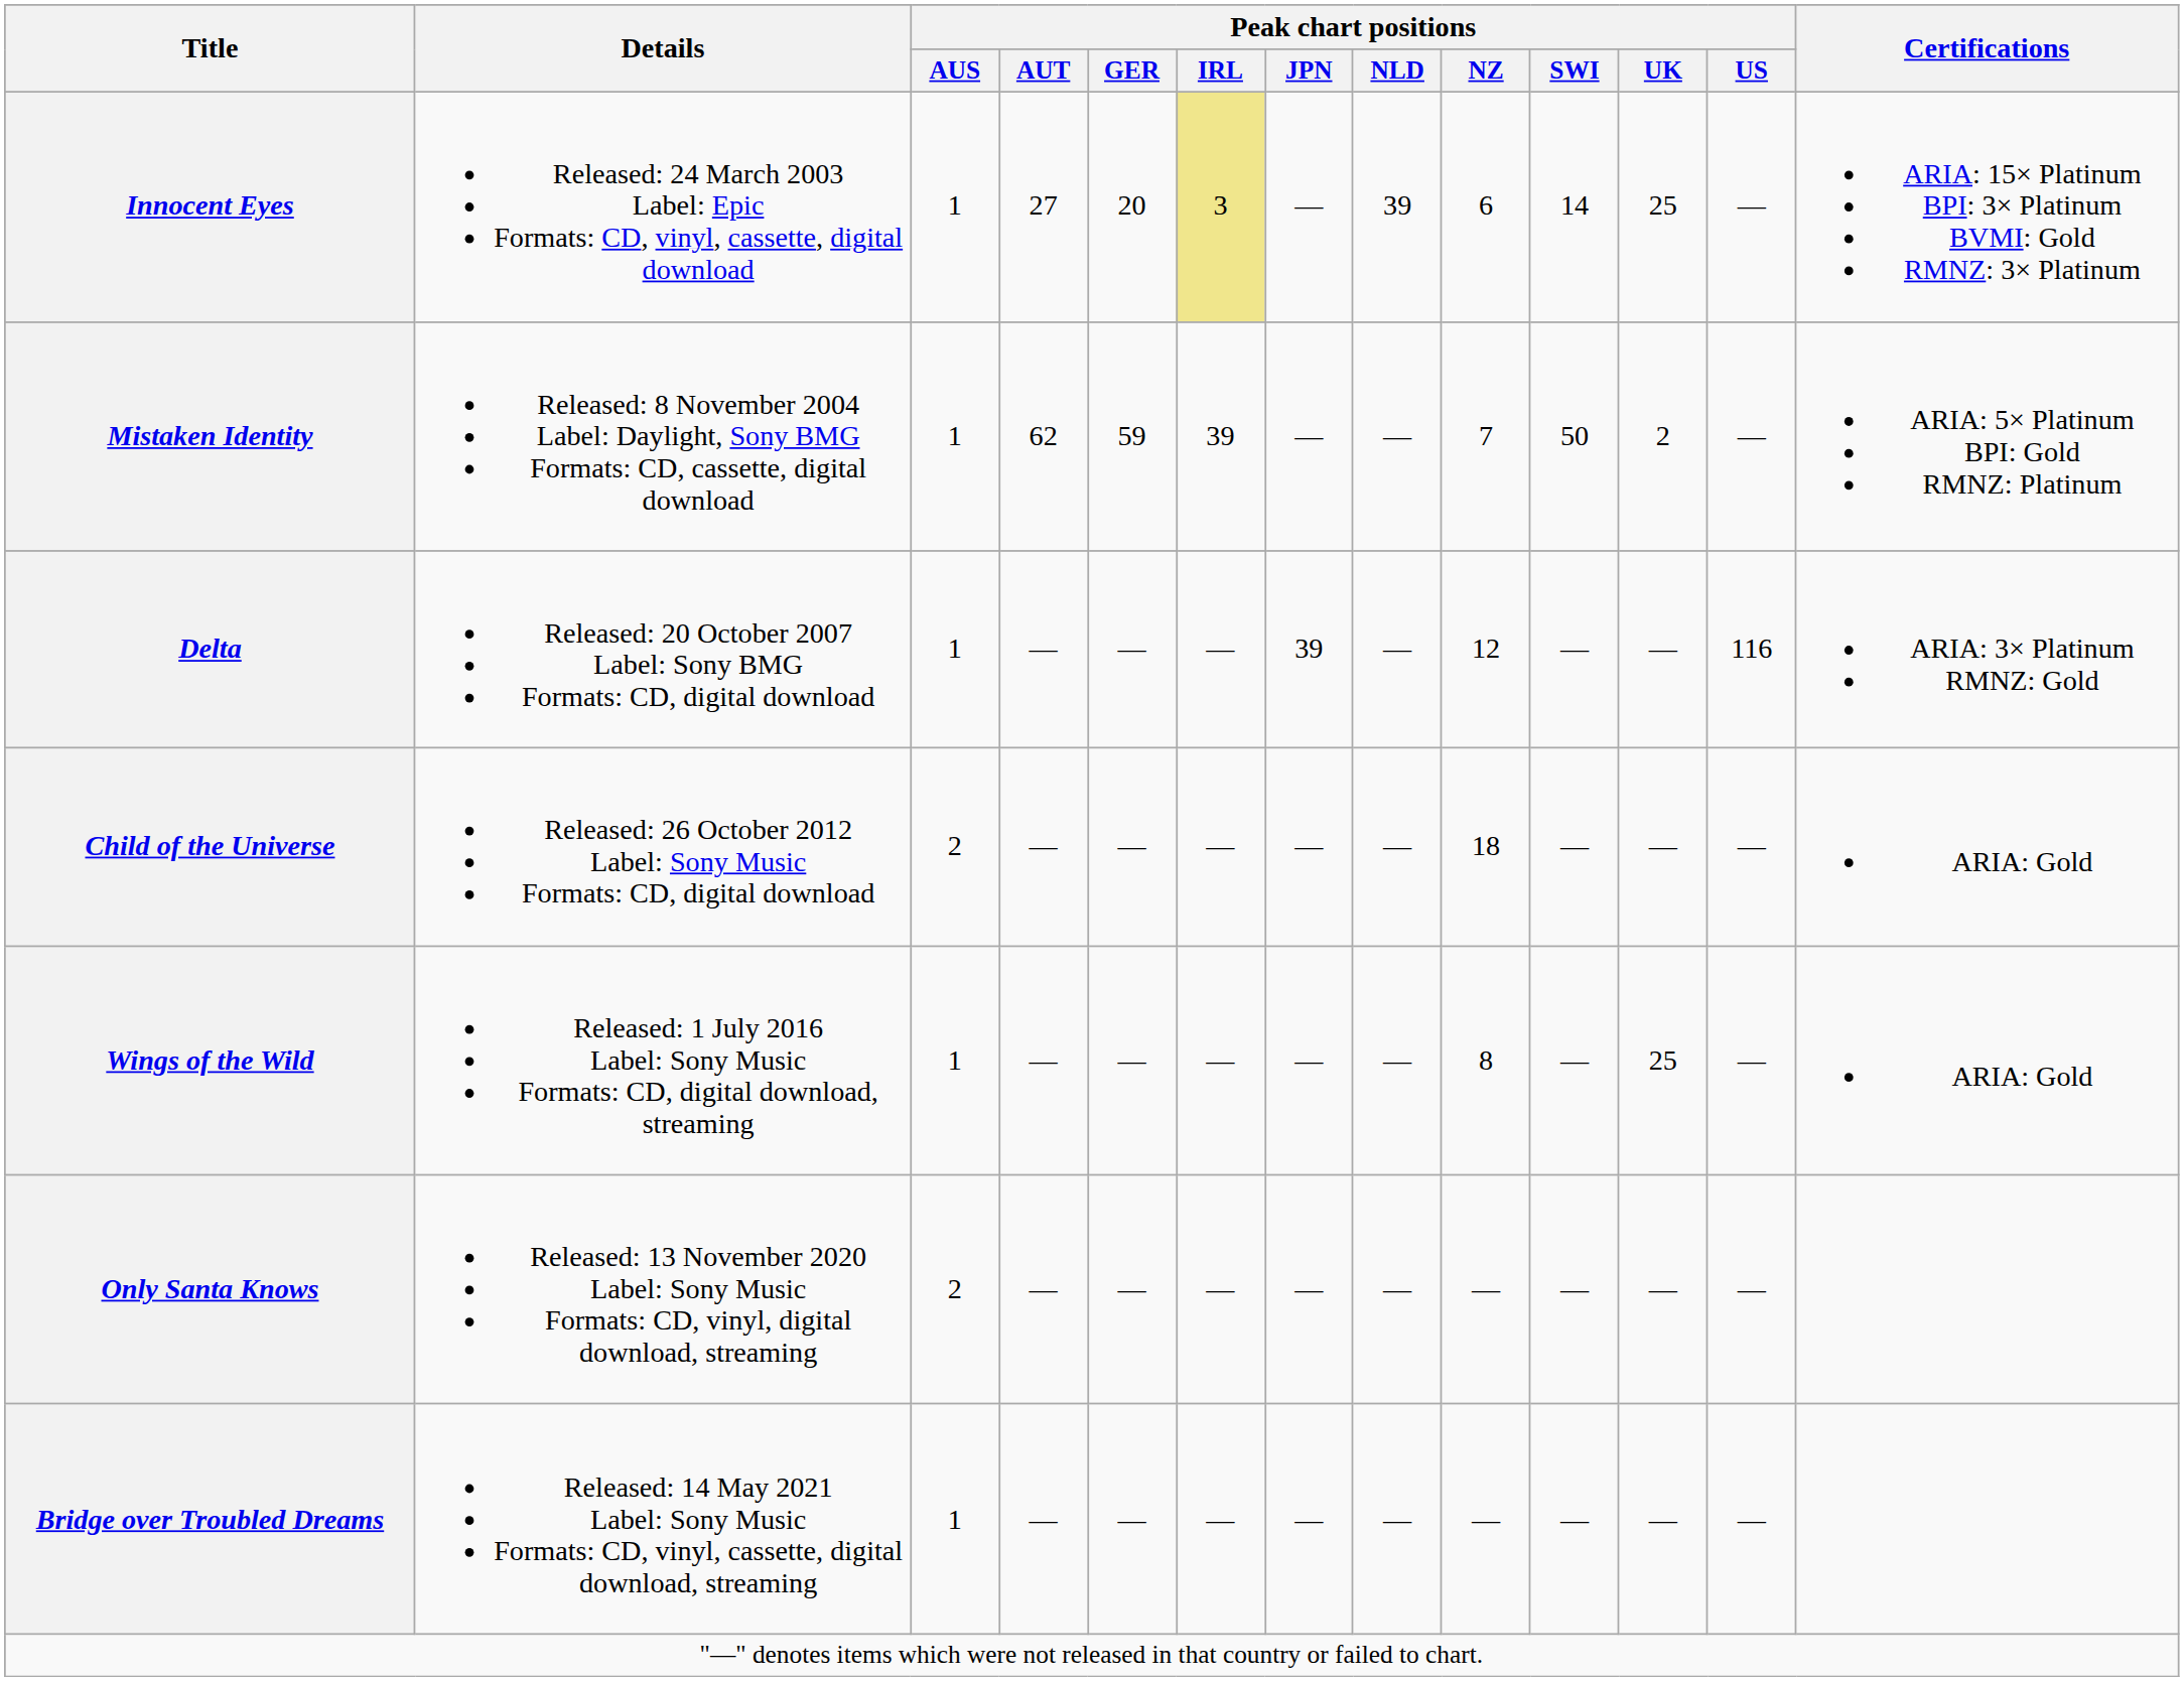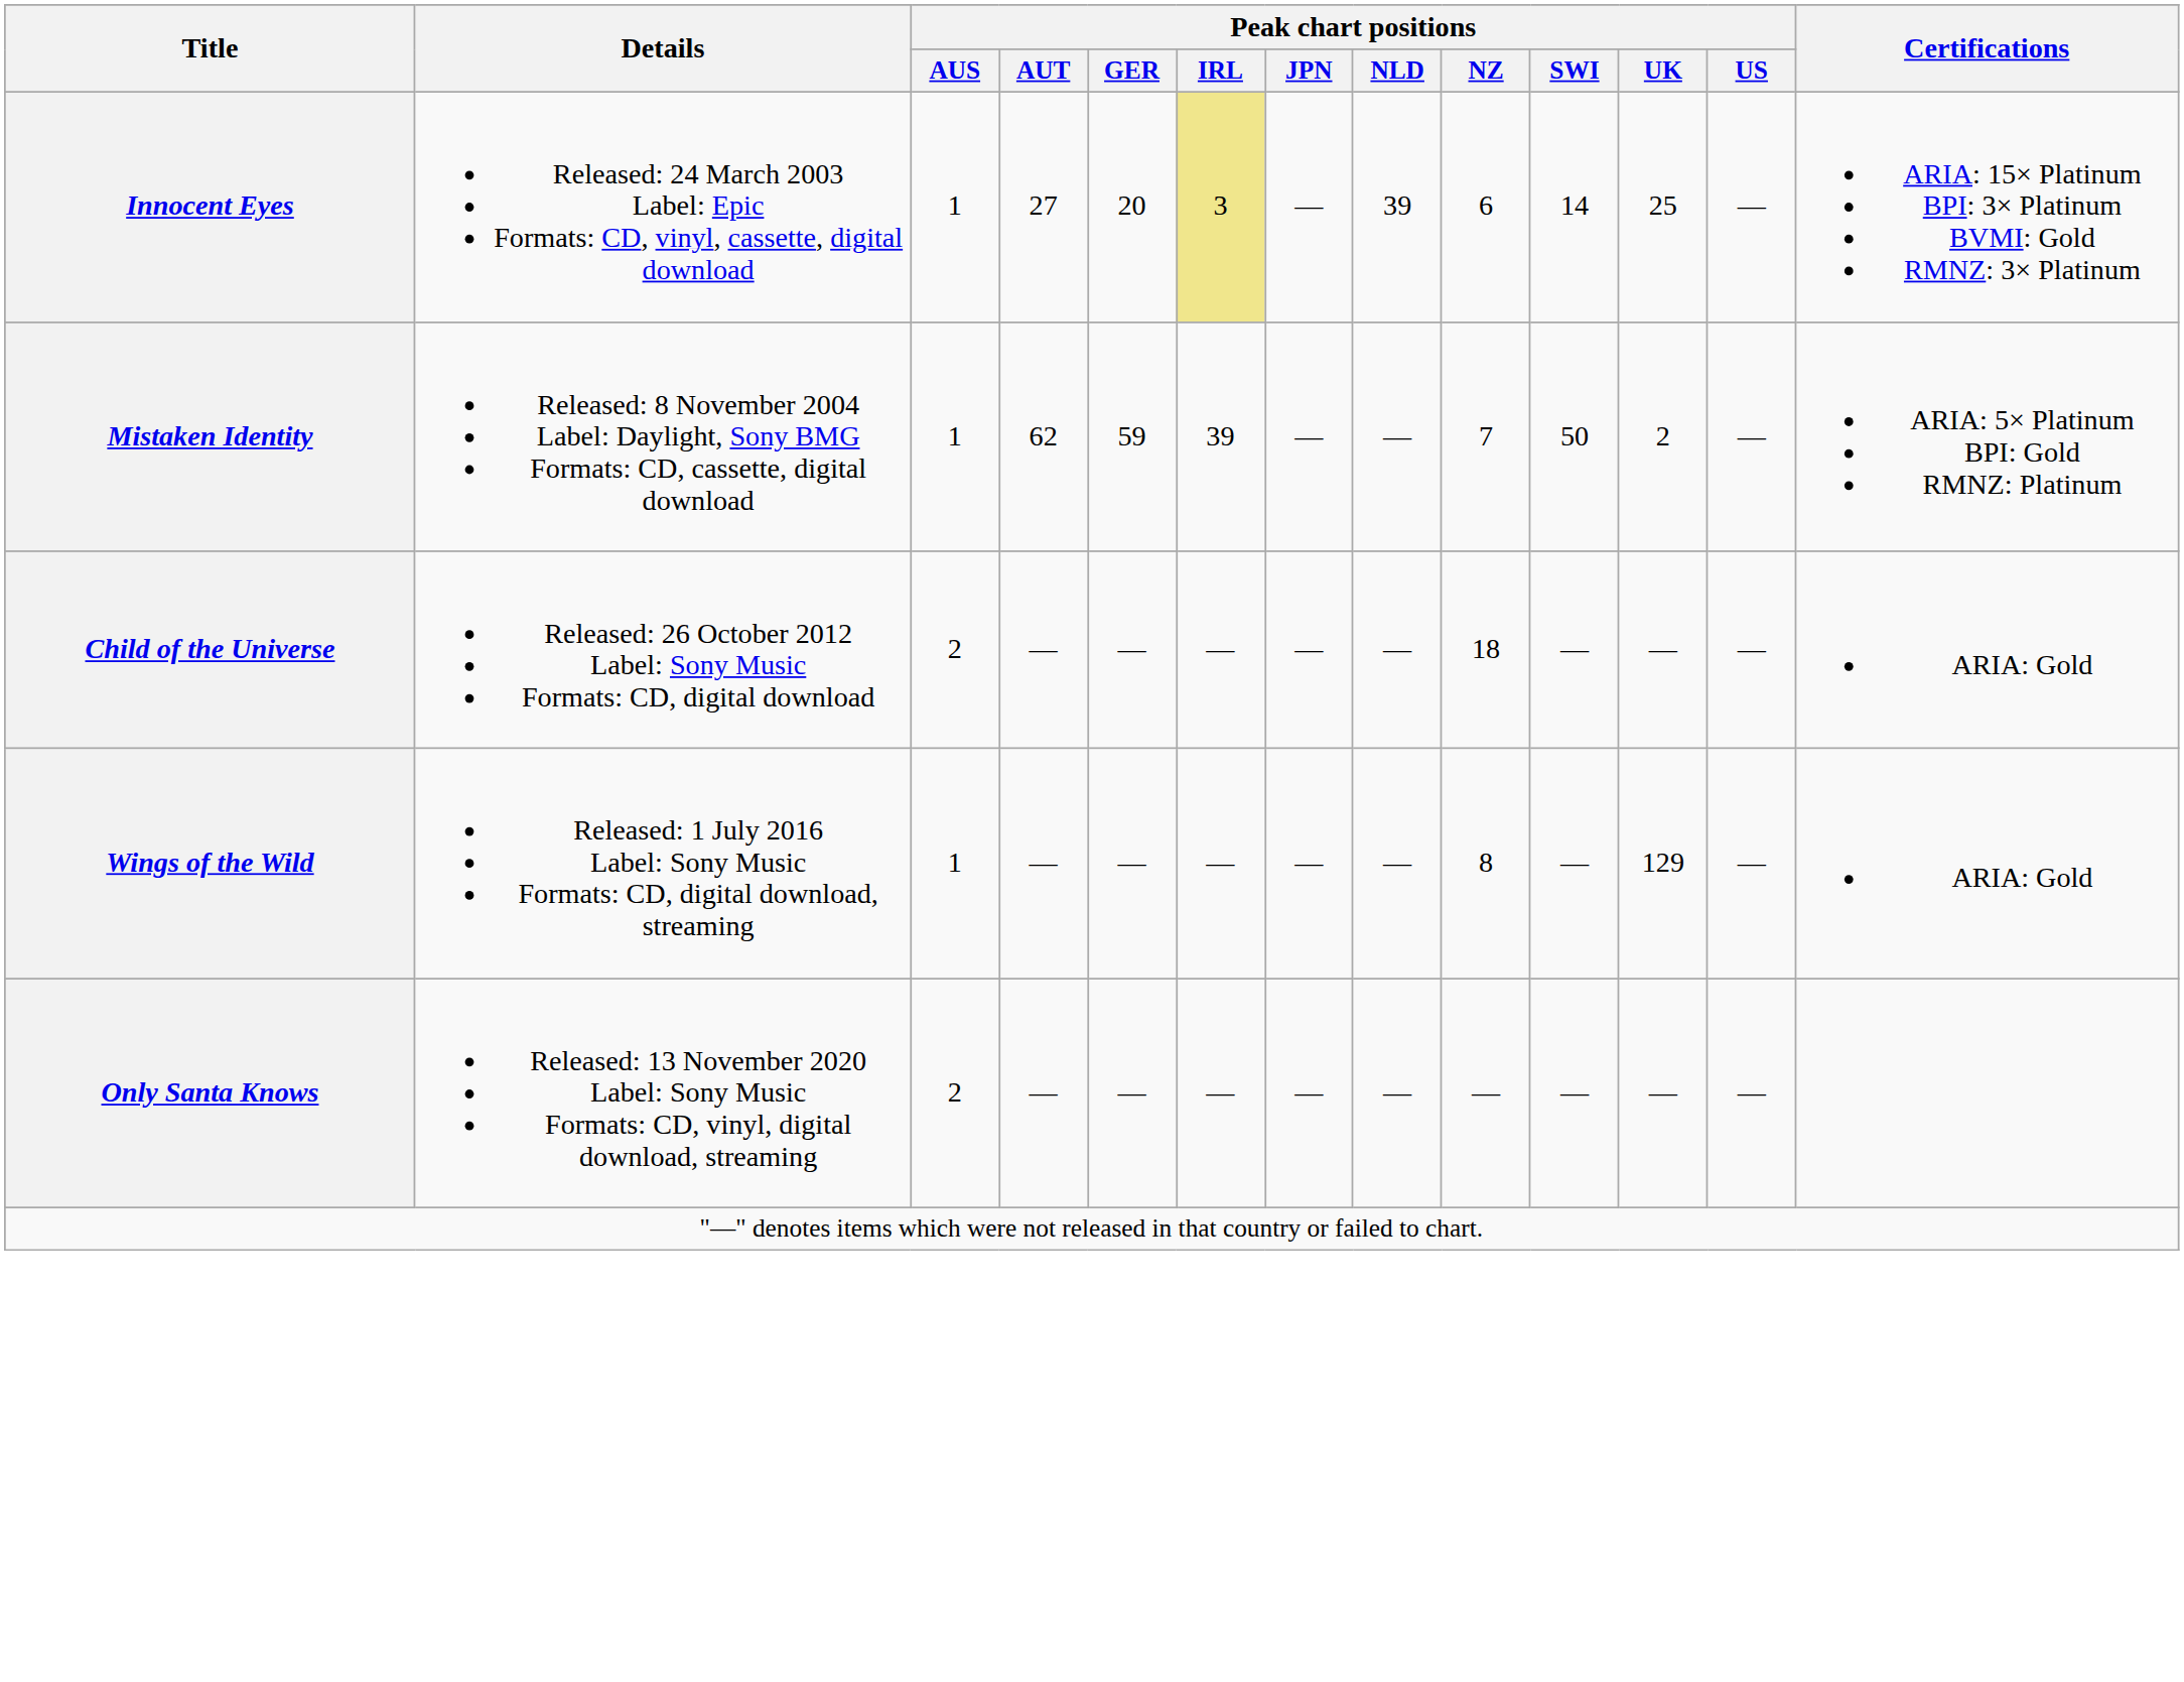- row: Delta | Released: 20 October 2007 Label: Sony BMG Formats: CD, digital download | 1 | — | — | — | 39 | — | 12 | — | — | 116 | ARIA: 3× Platinum RMNZ: Gold
Wings of the Wild | Peak chart positions / UK: 25 -> 129
- row: Bridge over Troubled Dreams | Released: 14 May 2021 Label: Sony Music Formats: CD, vinyl, cassette, digital download, streaming | 1 | — | — | — | — | — | — | — | — | —
